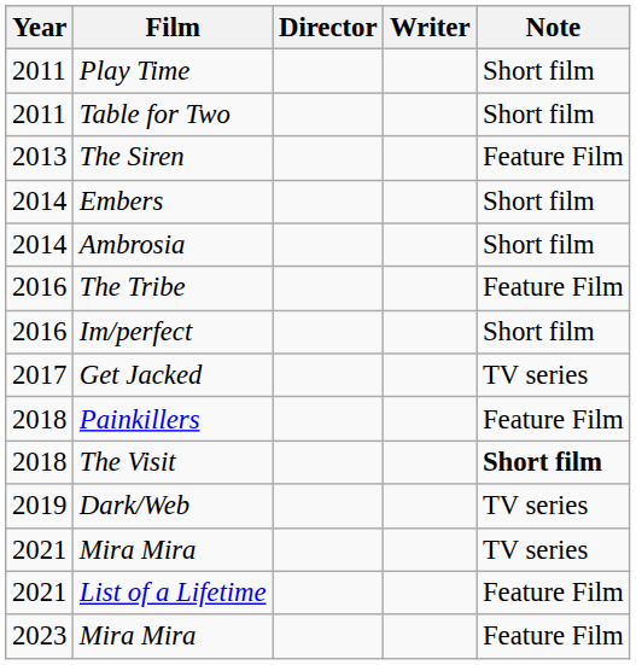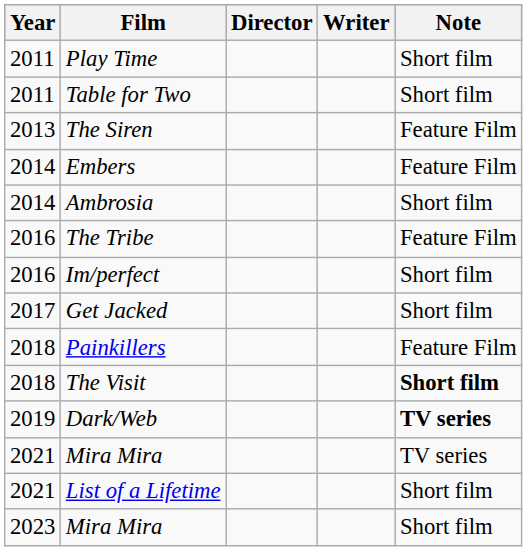Embers | Note: Short film -> Feature Film
Get Jacked | Note: TV series -> Short film
Dark/Web | Note: normal -> bold
List of a Lifetime | Note: Feature Film -> Short film
2023 / Mira Mira | Note: Feature Film -> Short film
